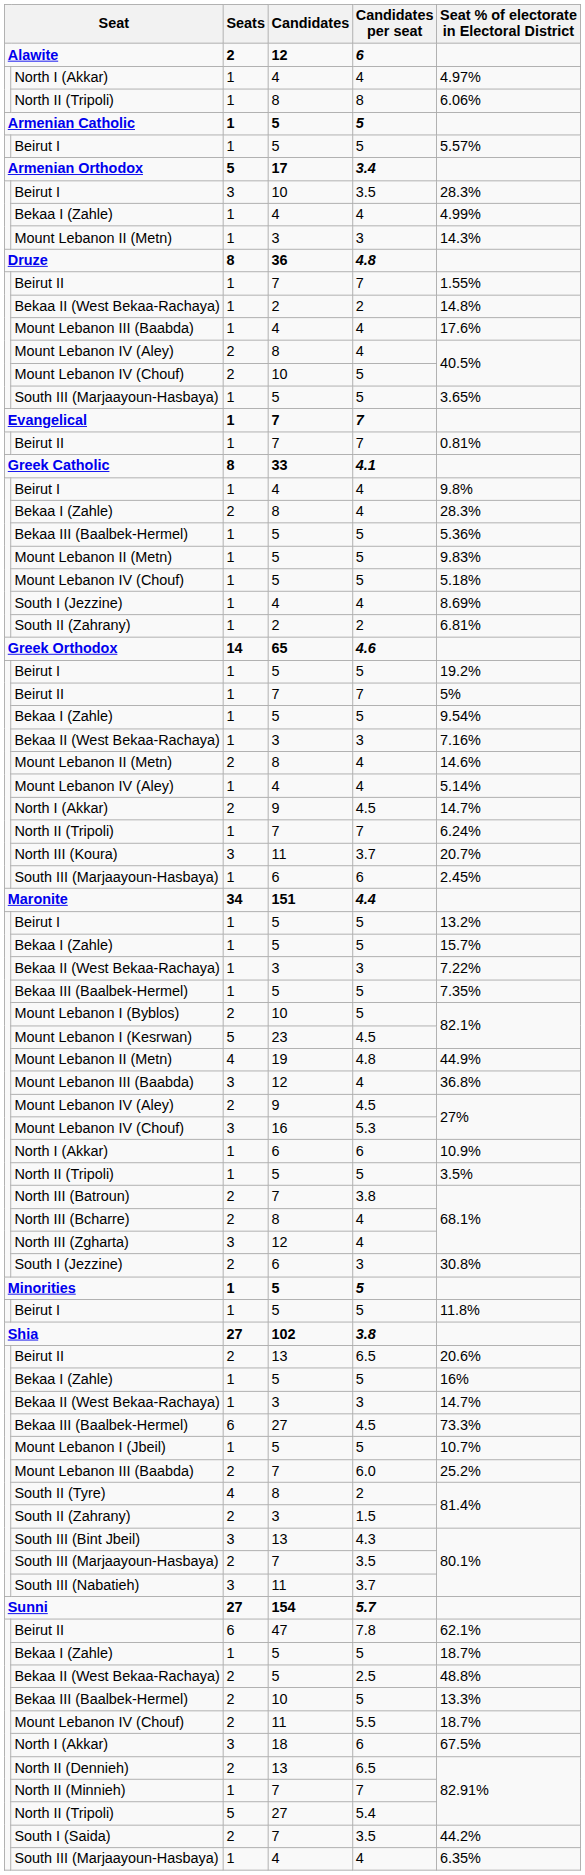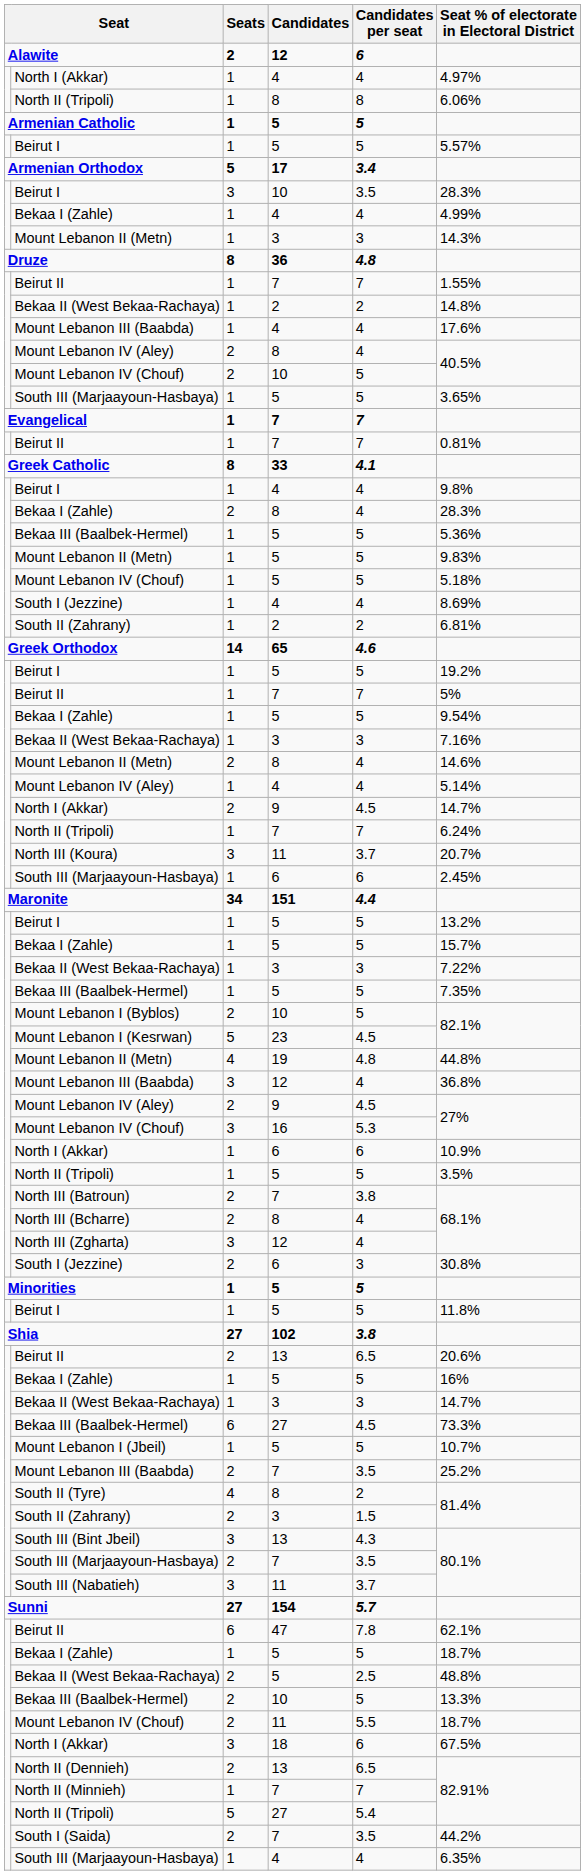Mount Lebanon II (Metn) / 19 | Seat % of electorate in Electoral District: 44.9% -> 44.8%
Mount Lebanon III (Baabda) / 7 | Candidates per seat: 6.0 -> 3.5
